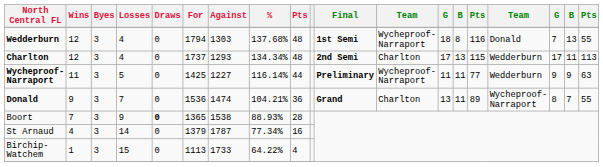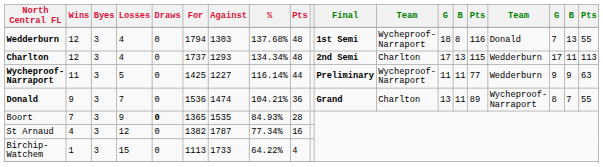Boort | Against: 1538 -> 1535
Boort | %: 88.93% -> 84.93%
St Arnaud | Losses: 14 -> 12
St Arnaud | For: 1379 -> 1382
